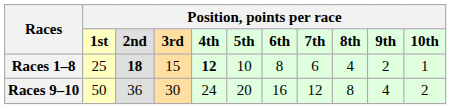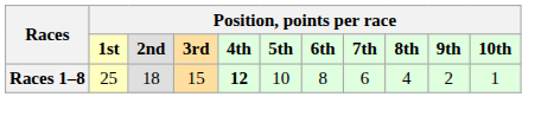Races 1–8 | column 3: bold -> normal
- row: Races 9–10 | 50 | 36 | 30 | 24 | 20 | 16 | 12 | 8 | 4 | 2
